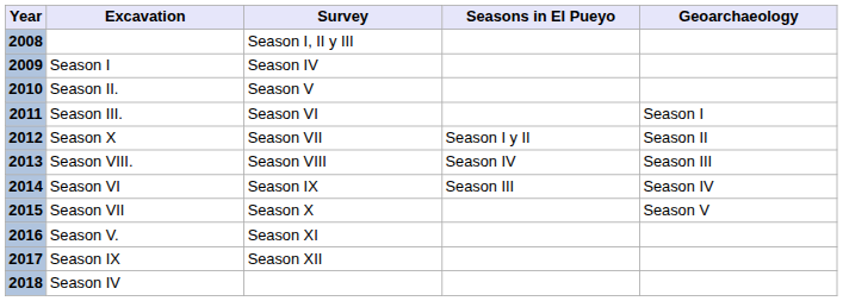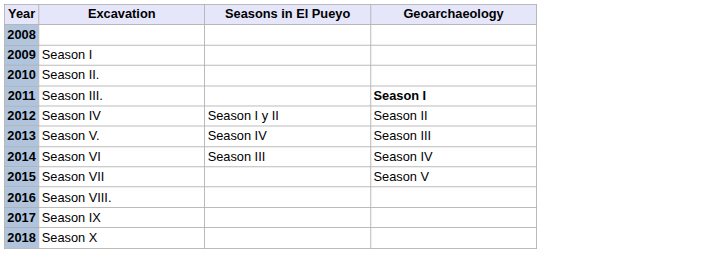- column: Survey | Season I, II y III | Season IV | Season V | Season VI | Season VII | Season VIII | Season IX | Season X | Season XI | Season XII
2011 | Geoarchaeology: normal -> bold
2012 | Excavation: Season X -> Season IV
2013 | Excavation: Season VIII. -> Season V.
2016 | Excavation: Season V. -> Season VIII.
2018 | Excavation: Season IV -> Season X
